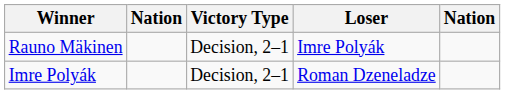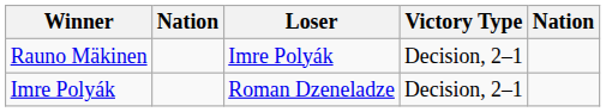columns swapped: Victory Type <-> Loser
